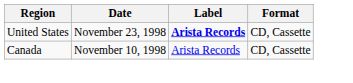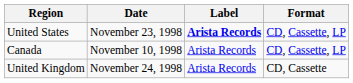United States | Format: CD, Cassette -> CD, Cassette, LP
Canada | Format: CD, Cassette -> CD, Cassette, LP
+ row: United Kingdom | November 24, 1998 | Arista Records | CD, Cassette
